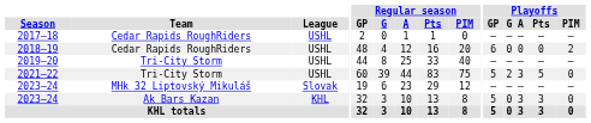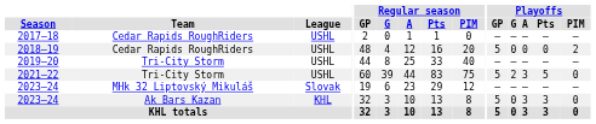2018–19 | Playoffs / GP: 6 -> 5
